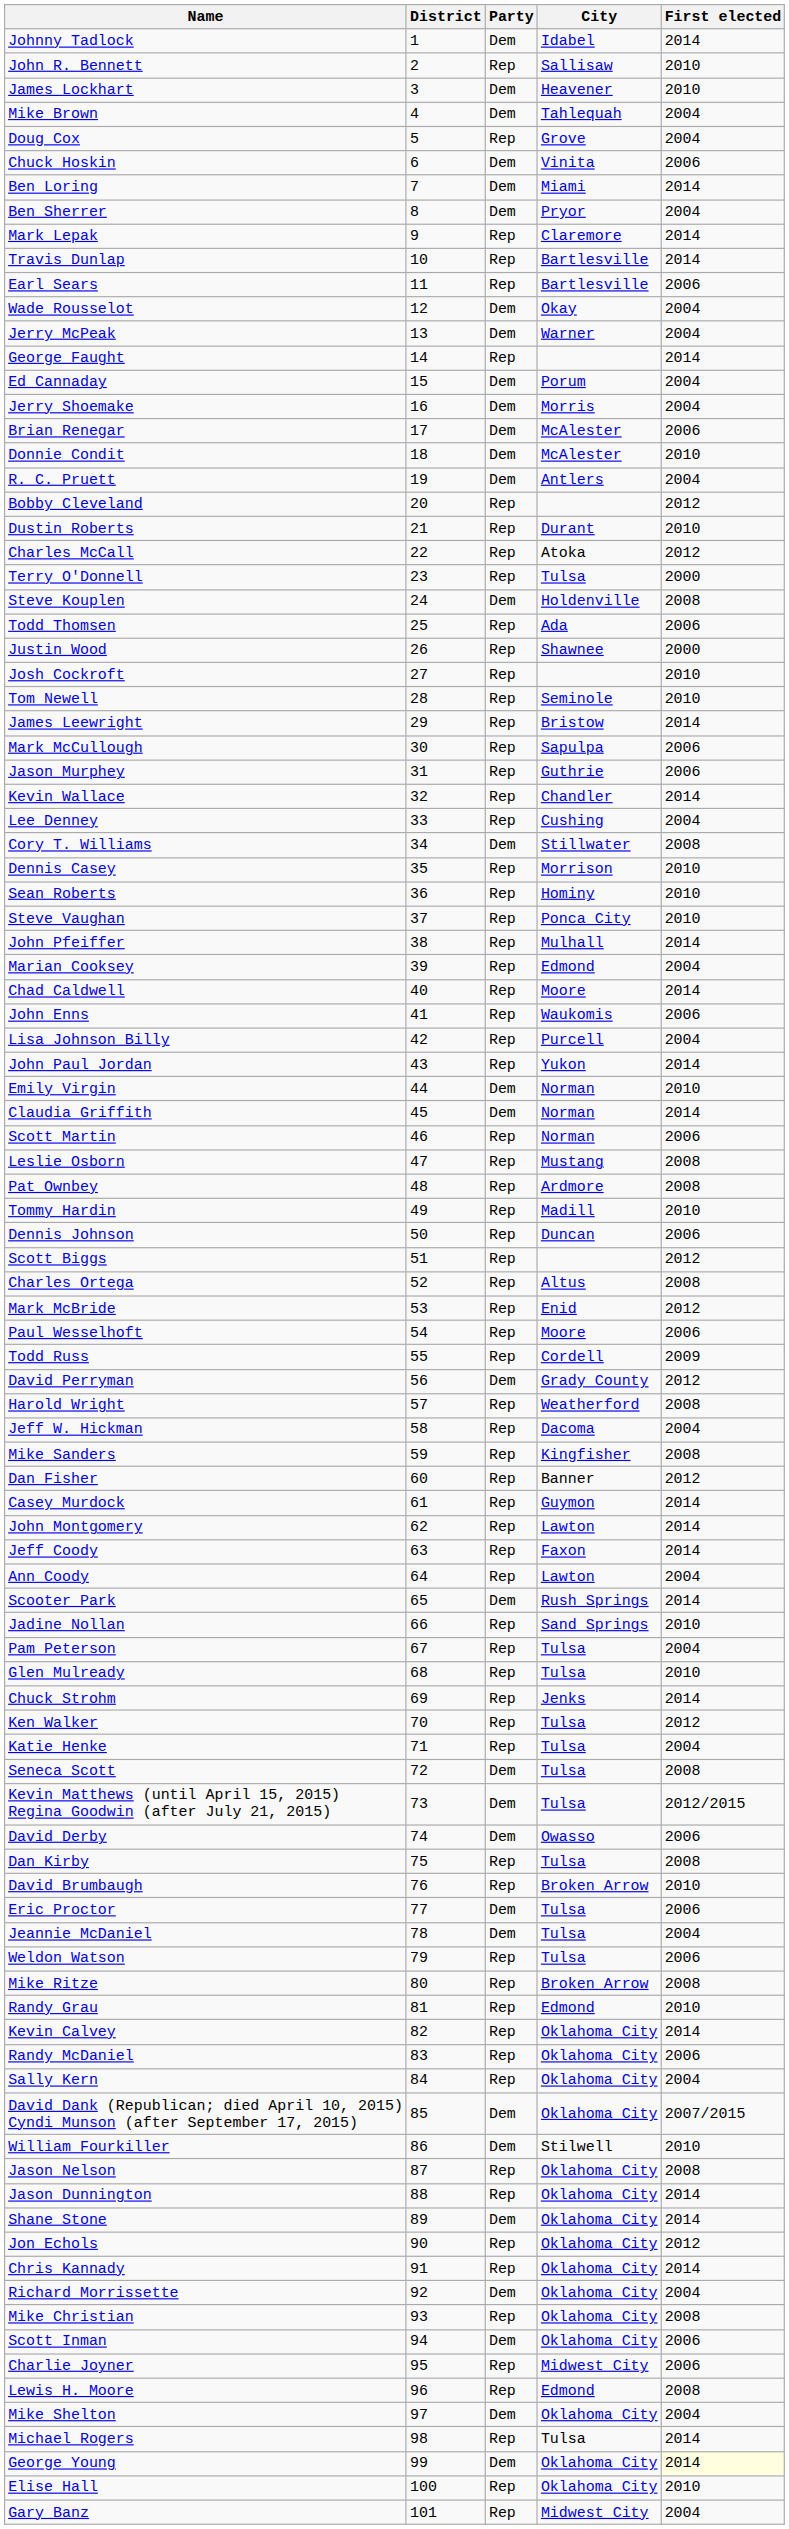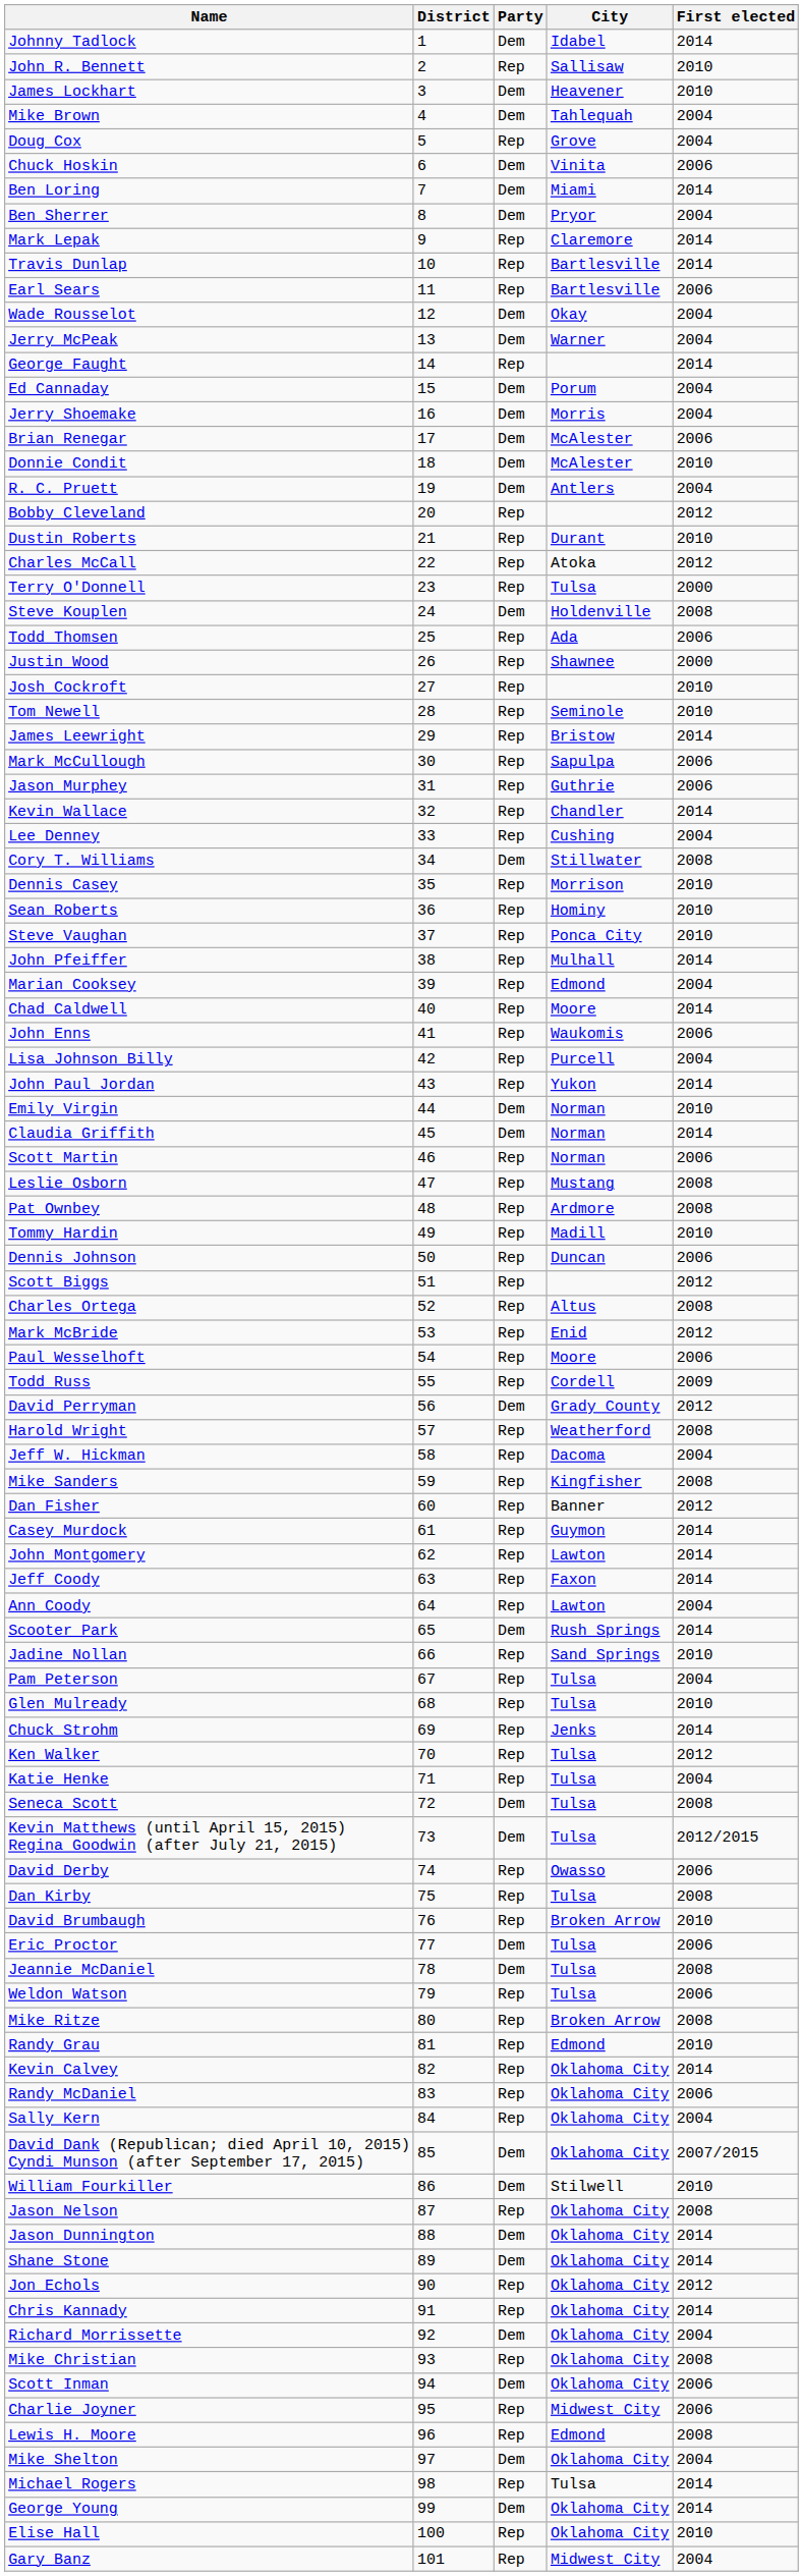David Derby | Party: Dem -> Rep
Jeannie McDaniel | First elected: 2004 -> 2008
Jason Dunnington | Party: Rep -> Dem
George Young | First elected: lightyellow background -> no background
